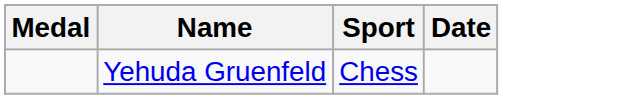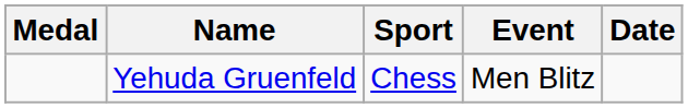+ column: Event | Men Blitz
